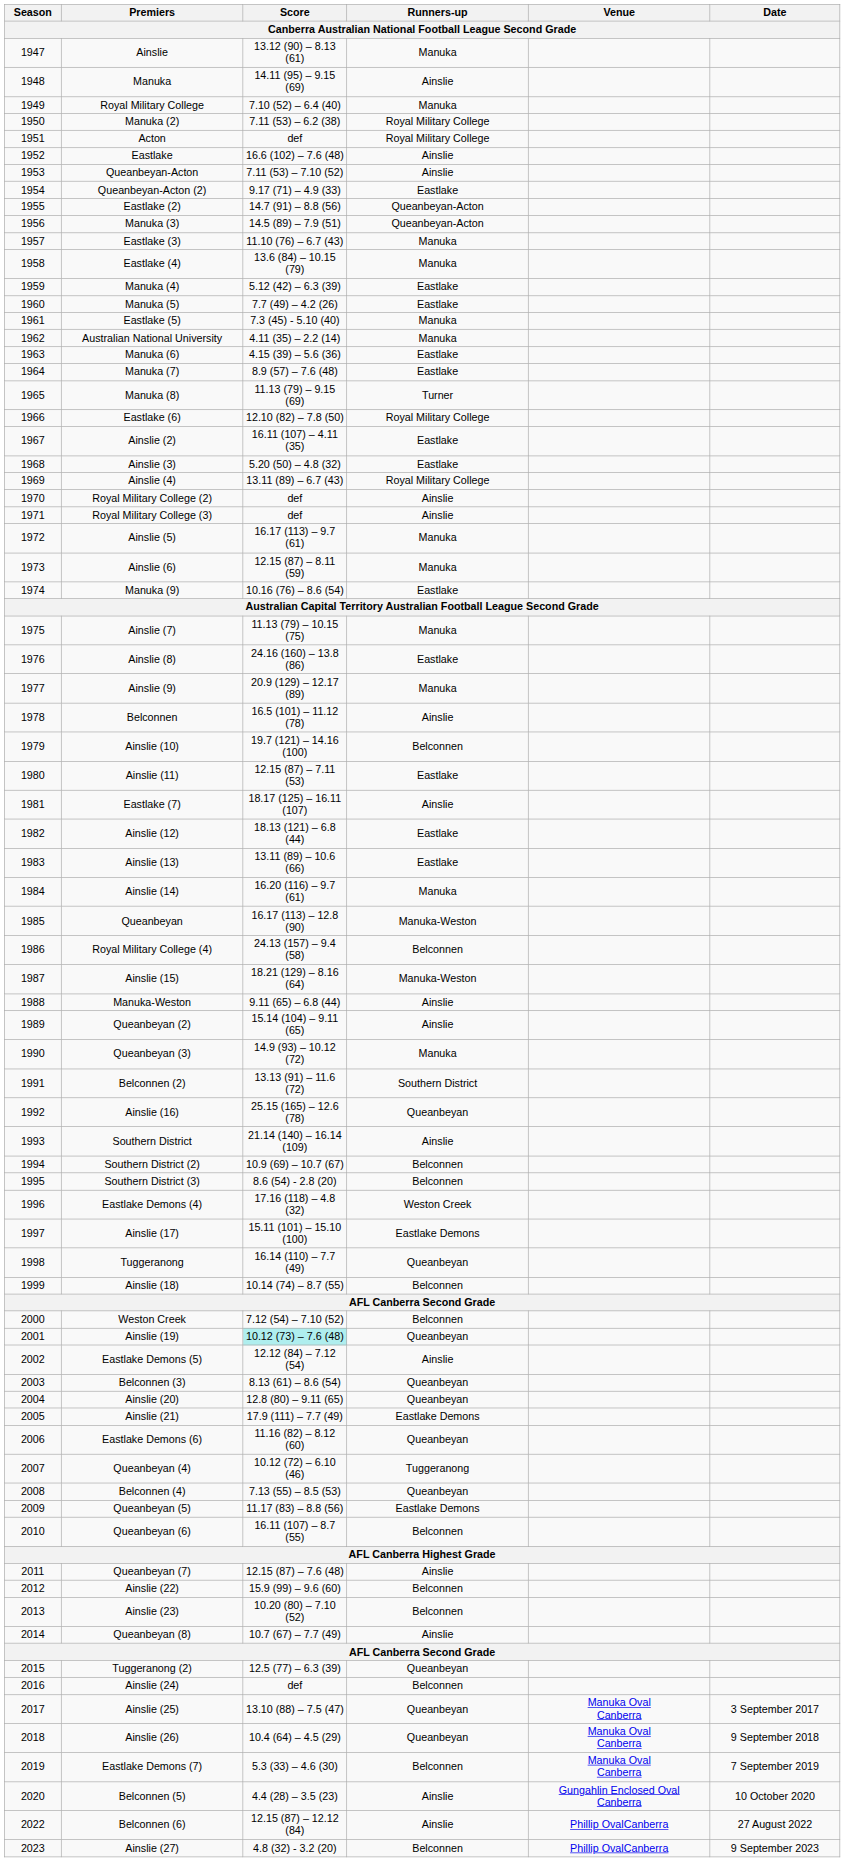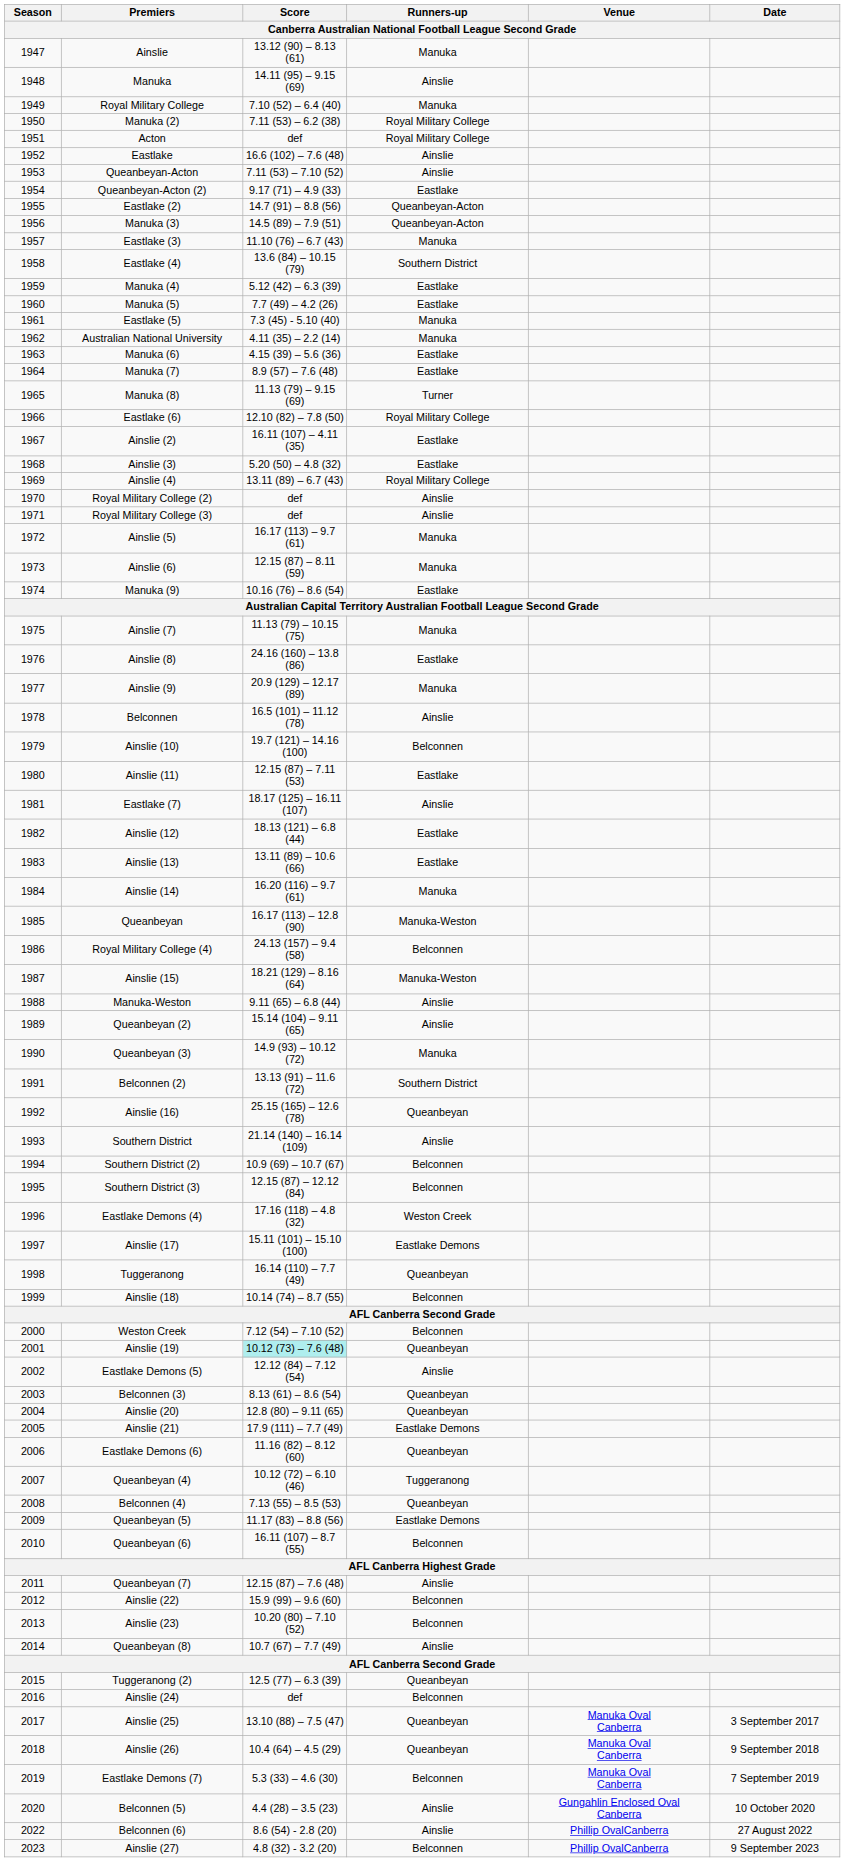Eastlake (4) | Runners-up: Manuka -> Southern District
Southern District (3) | Score: 8.6 (54) - 2.8 (20) -> 12.15 (87) – 12.12 (84)
Belconnen (6) | Score: 12.15 (87) – 12.12 (84) -> 8.6 (54) - 2.8 (20)
